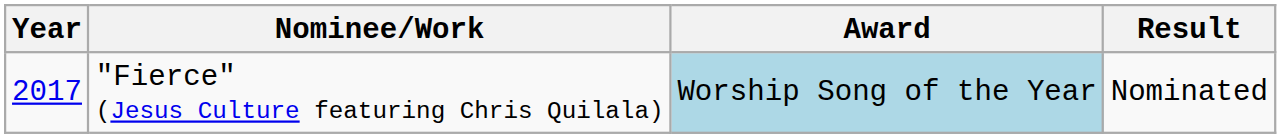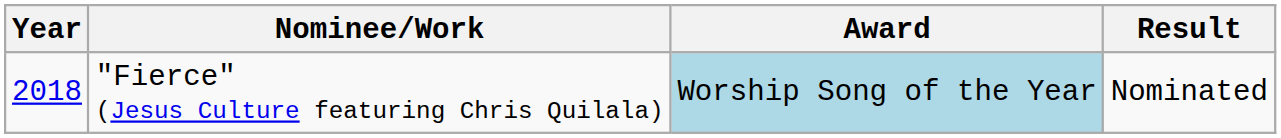"Fierce" (Jesus Culture featuring Chris Quilala) | Year: 2017 -> 2018
